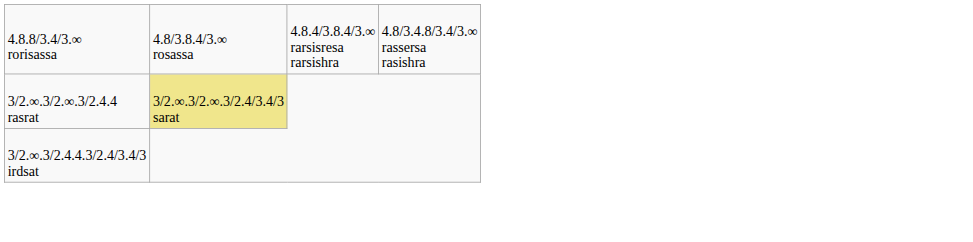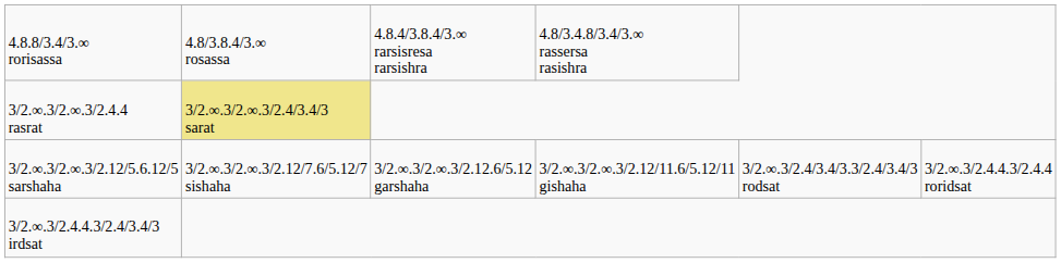+ row: 3/2.∞.3/2.∞.3/2.12/5.6.12/5 sarshaha | 3/2.∞.3/2.∞.3/2.12/7.6/5.12/7 sishaha | 3/2.∞.3/2.∞.3/2.12.6/5.12 garshaha | 3/2.∞.3/2.∞.3/2.12/11.6/5.12/11 gishaha | 3/2.∞.3/2.4/3.4/3.3/2.4/3.4/3 rodsat | 3/2.∞.3/2.4.4.3/2.4.4 roridsat
